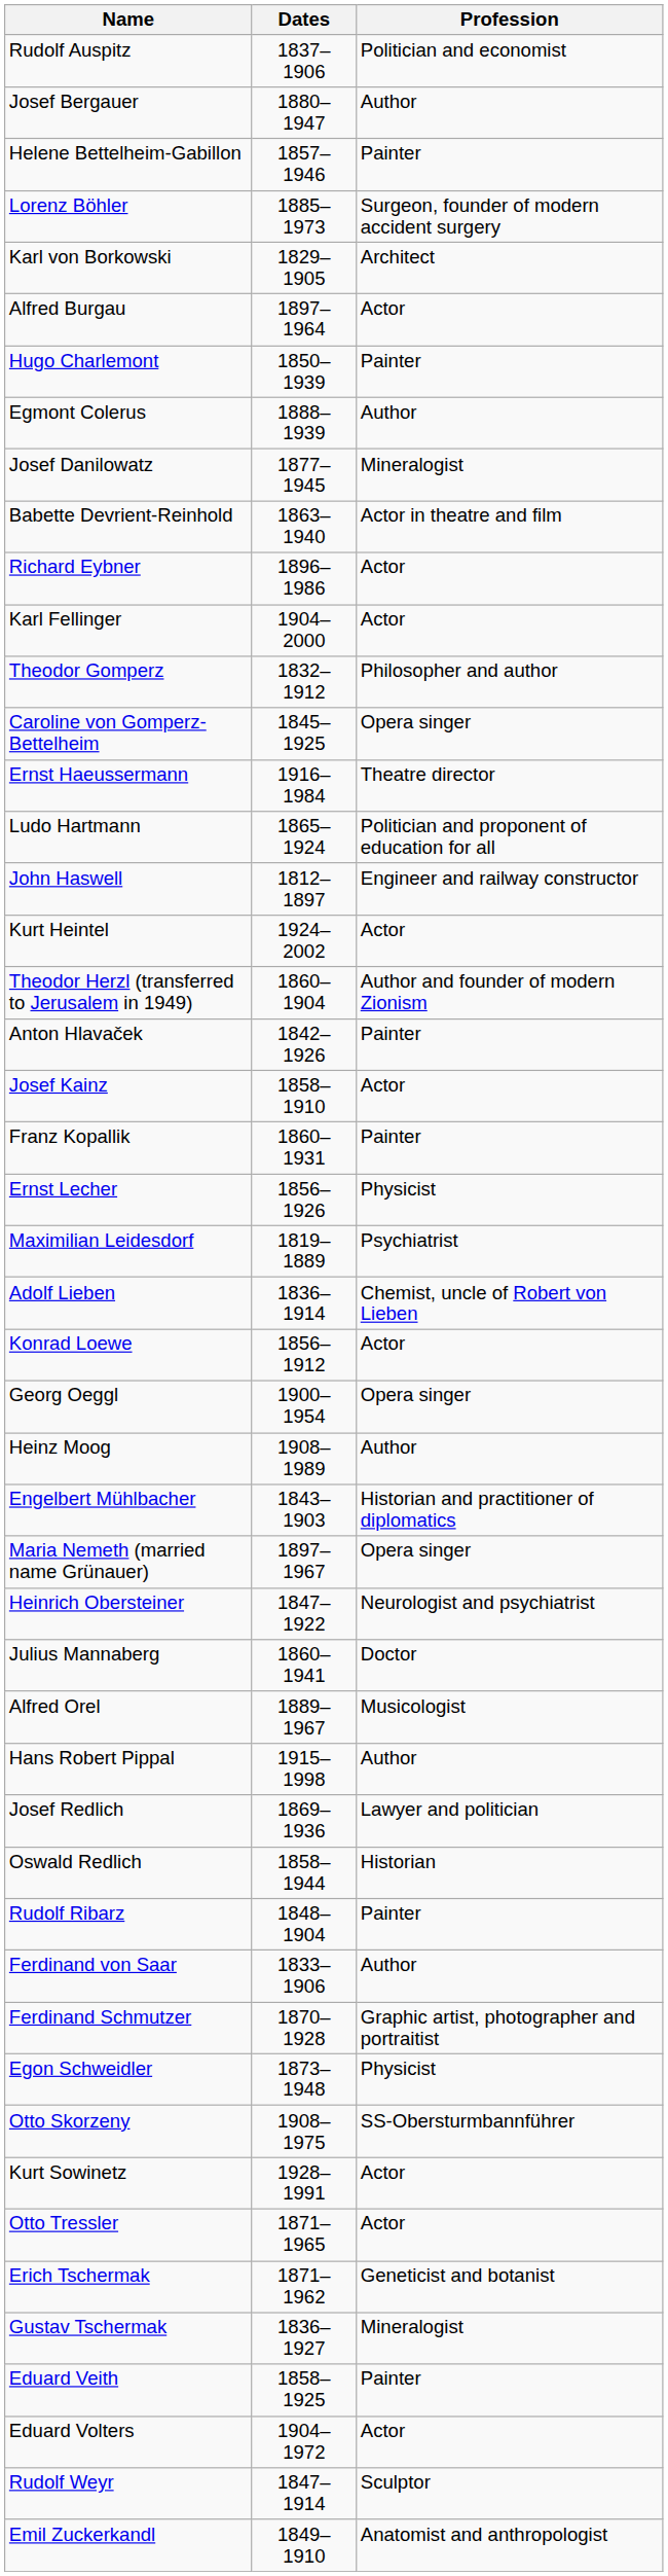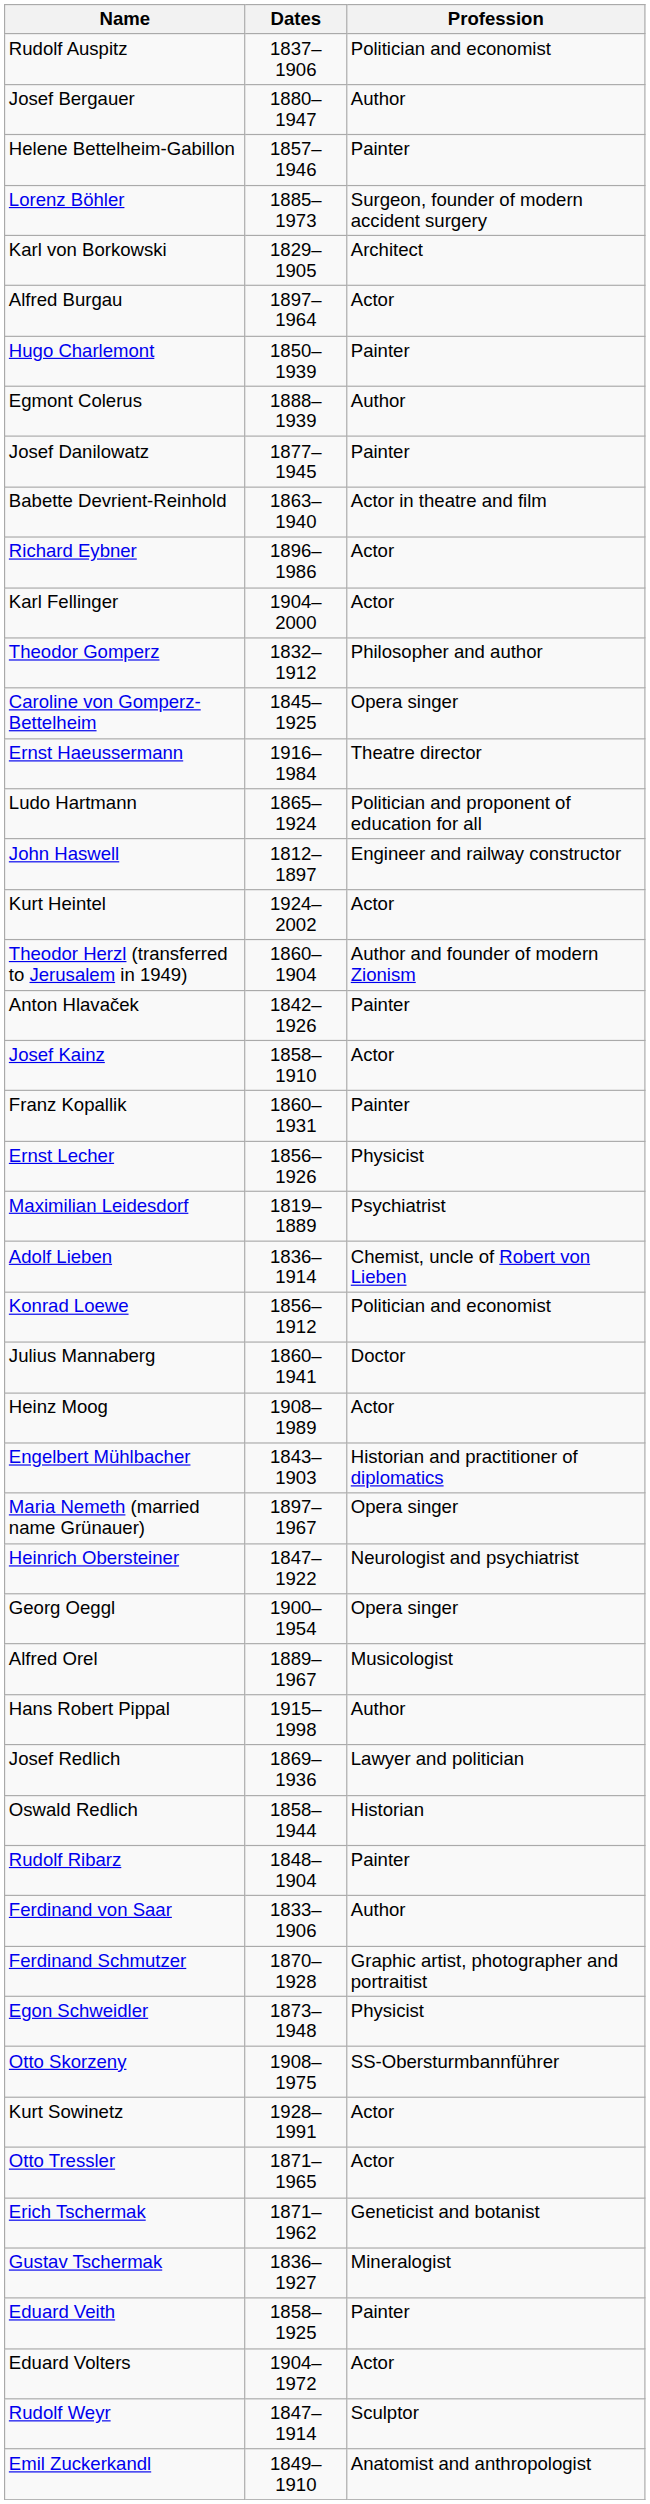Josef Danilowatz | Profession: Mineralogist -> Painter
Konrad Loewe | Profession: Actor -> Politician and economist
rows swapped: Julius Mannaberg <-> Georg Oeggl
Heinz Moog | Profession: Author -> Actor
